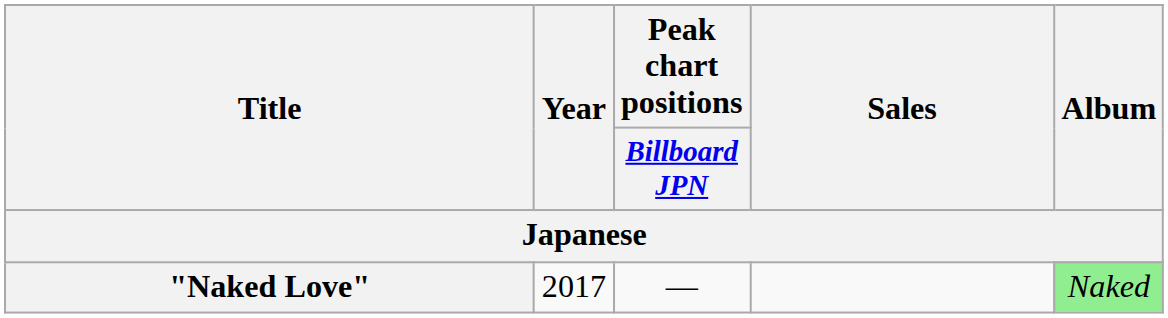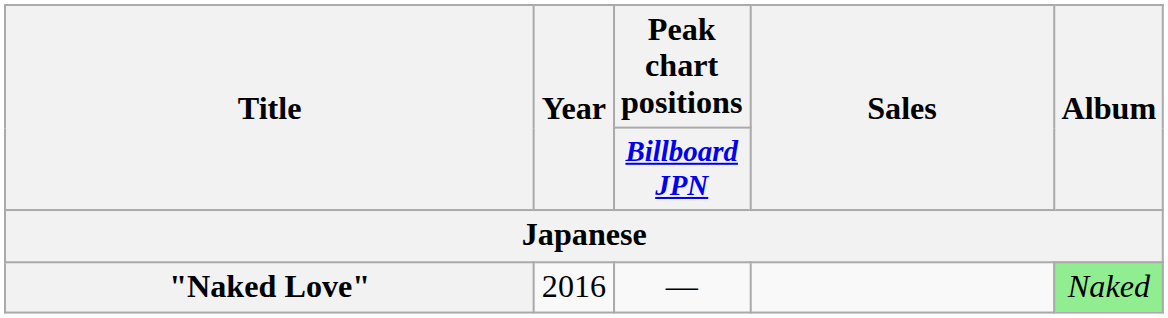"Naked Love" | Year: 2017 -> 2016
